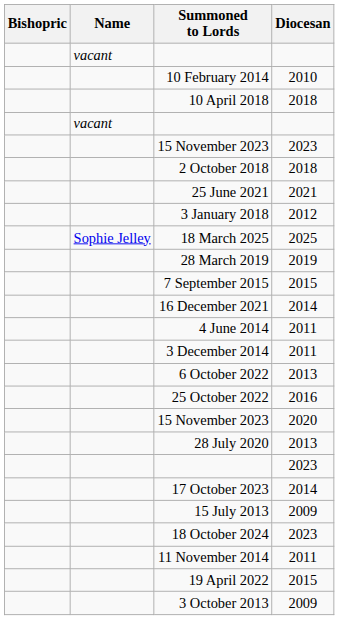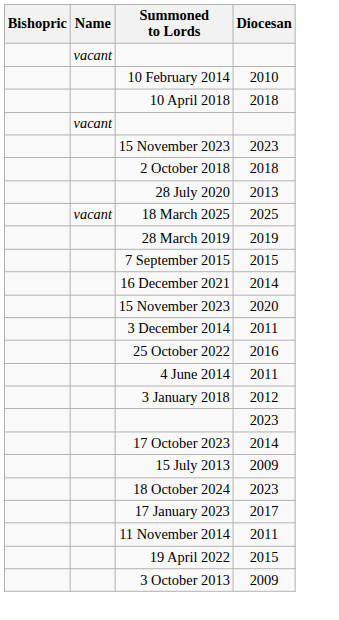- row: 25 June 2021 | 2021
rows swapped: 3 January 2018 <-> 28 July 2020
18 March 2025 | Name: Sophie Jelley -> vacant
rows swapped: 15 November 2023 / 2020 <-> 4 June 2014
- row: 6 October 2022 | 2013
+ row: 17 January 2023 | 2017
